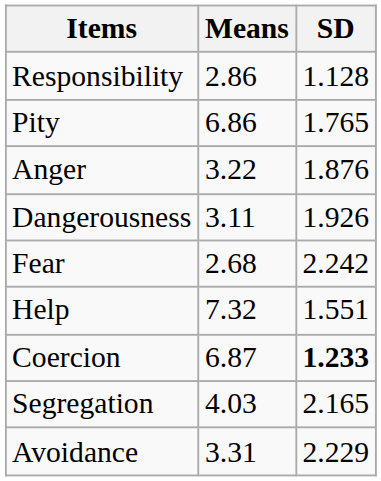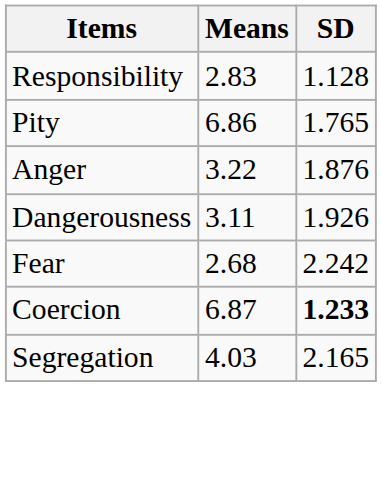Responsibility | Means: 2.86 -> 2.83
- row: Help | 7.32 | 1.551
- row: Avoidance | 3.31 | 2.229
